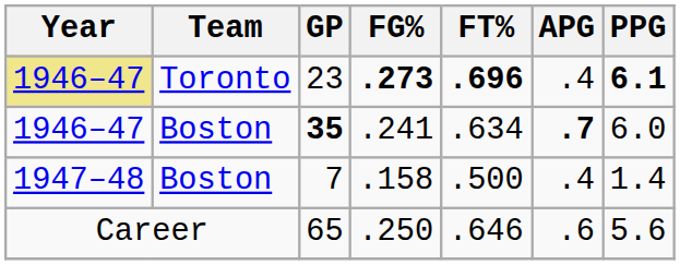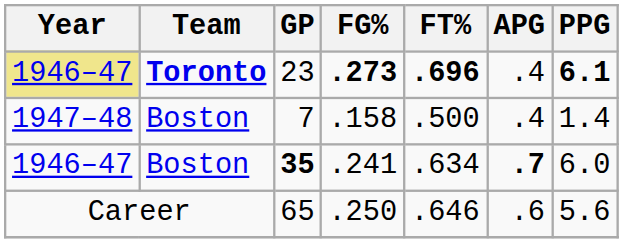23 | Team: normal -> bold
rows swapped: 35 <-> 7
